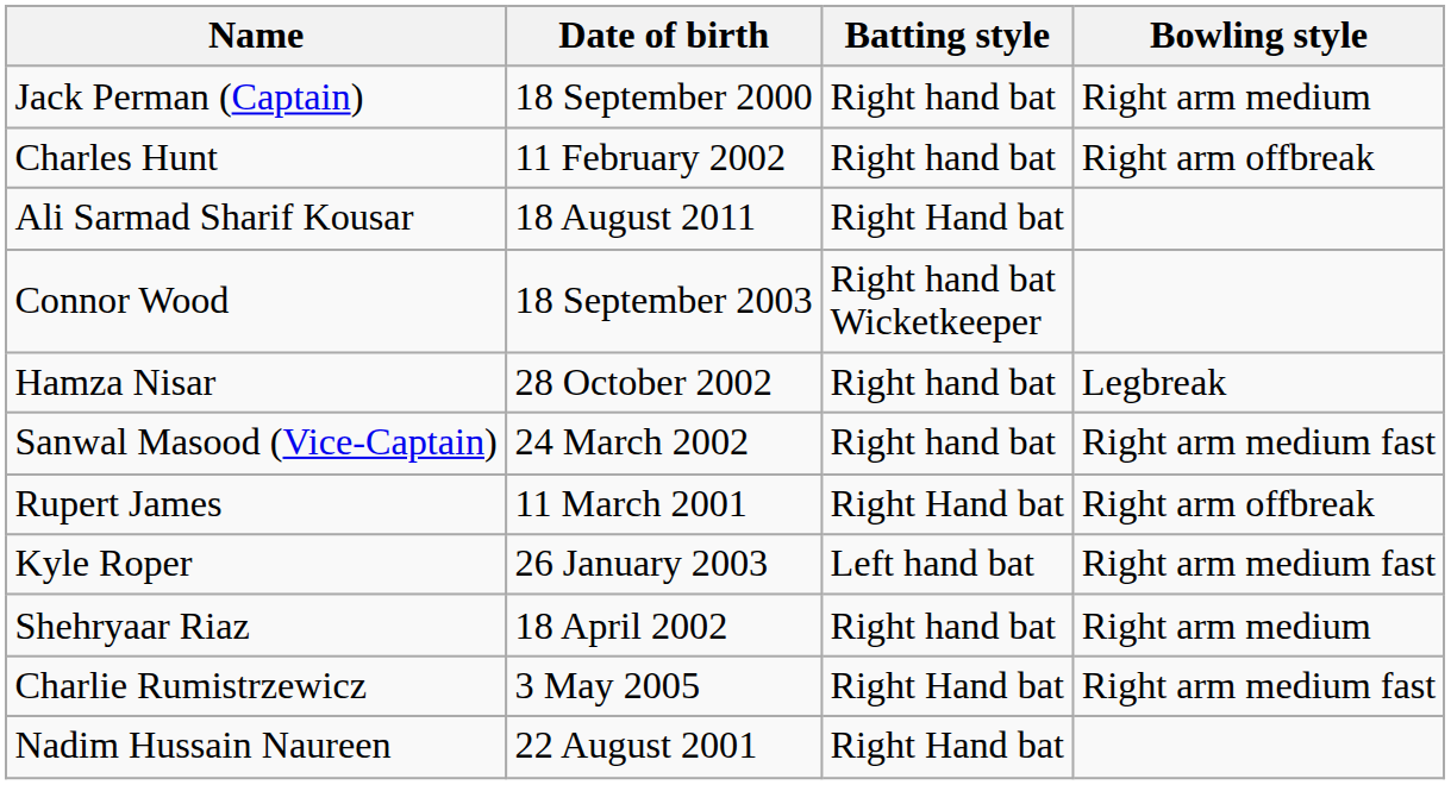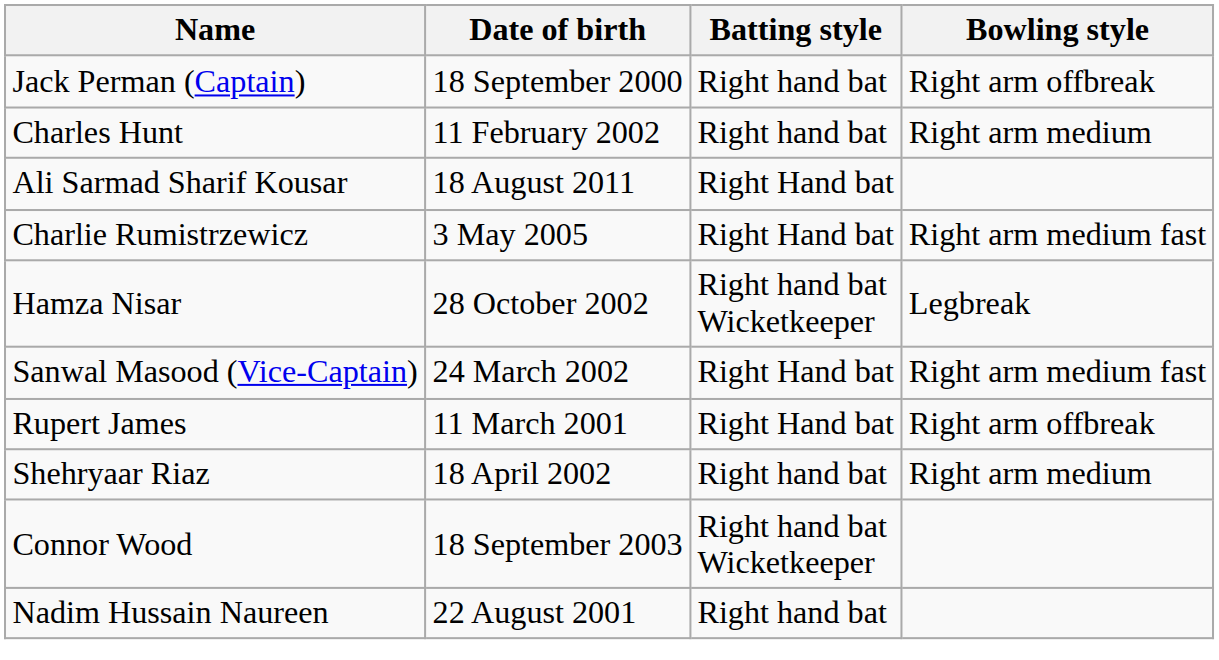Jack Perman (Captain) | Bowling style: Right arm medium -> Right arm offbreak
Charles Hunt | Bowling style: Right arm offbreak -> Right arm medium
rows swapped: Charlie Rumistrzewicz <-> Connor Wood
Hamza Nisar | Batting style: Right hand bat -> Right hand bat Wicketkeeper
Sanwal Masood (Vice-Captain) | Batting style: Right hand bat -> Right Hand bat
- row: Kyle Roper | 26 January 2003 | Left hand bat | Right arm medium fast
Nadim Hussain Naureen | Batting style: Right Hand bat -> Right hand bat
